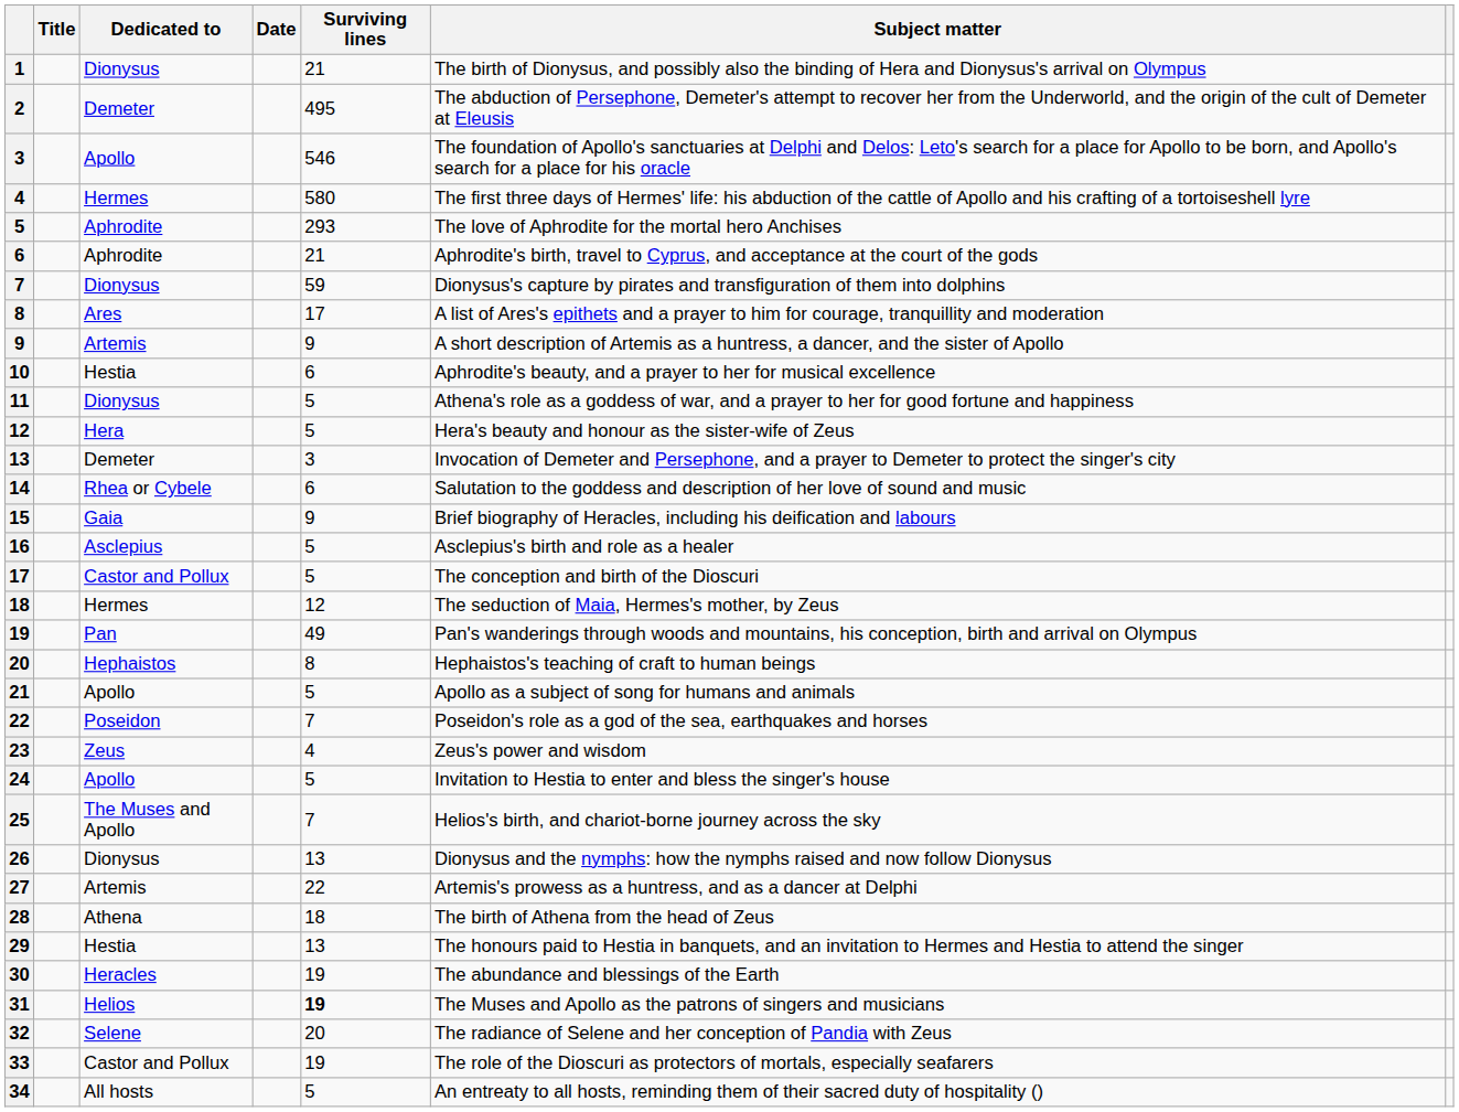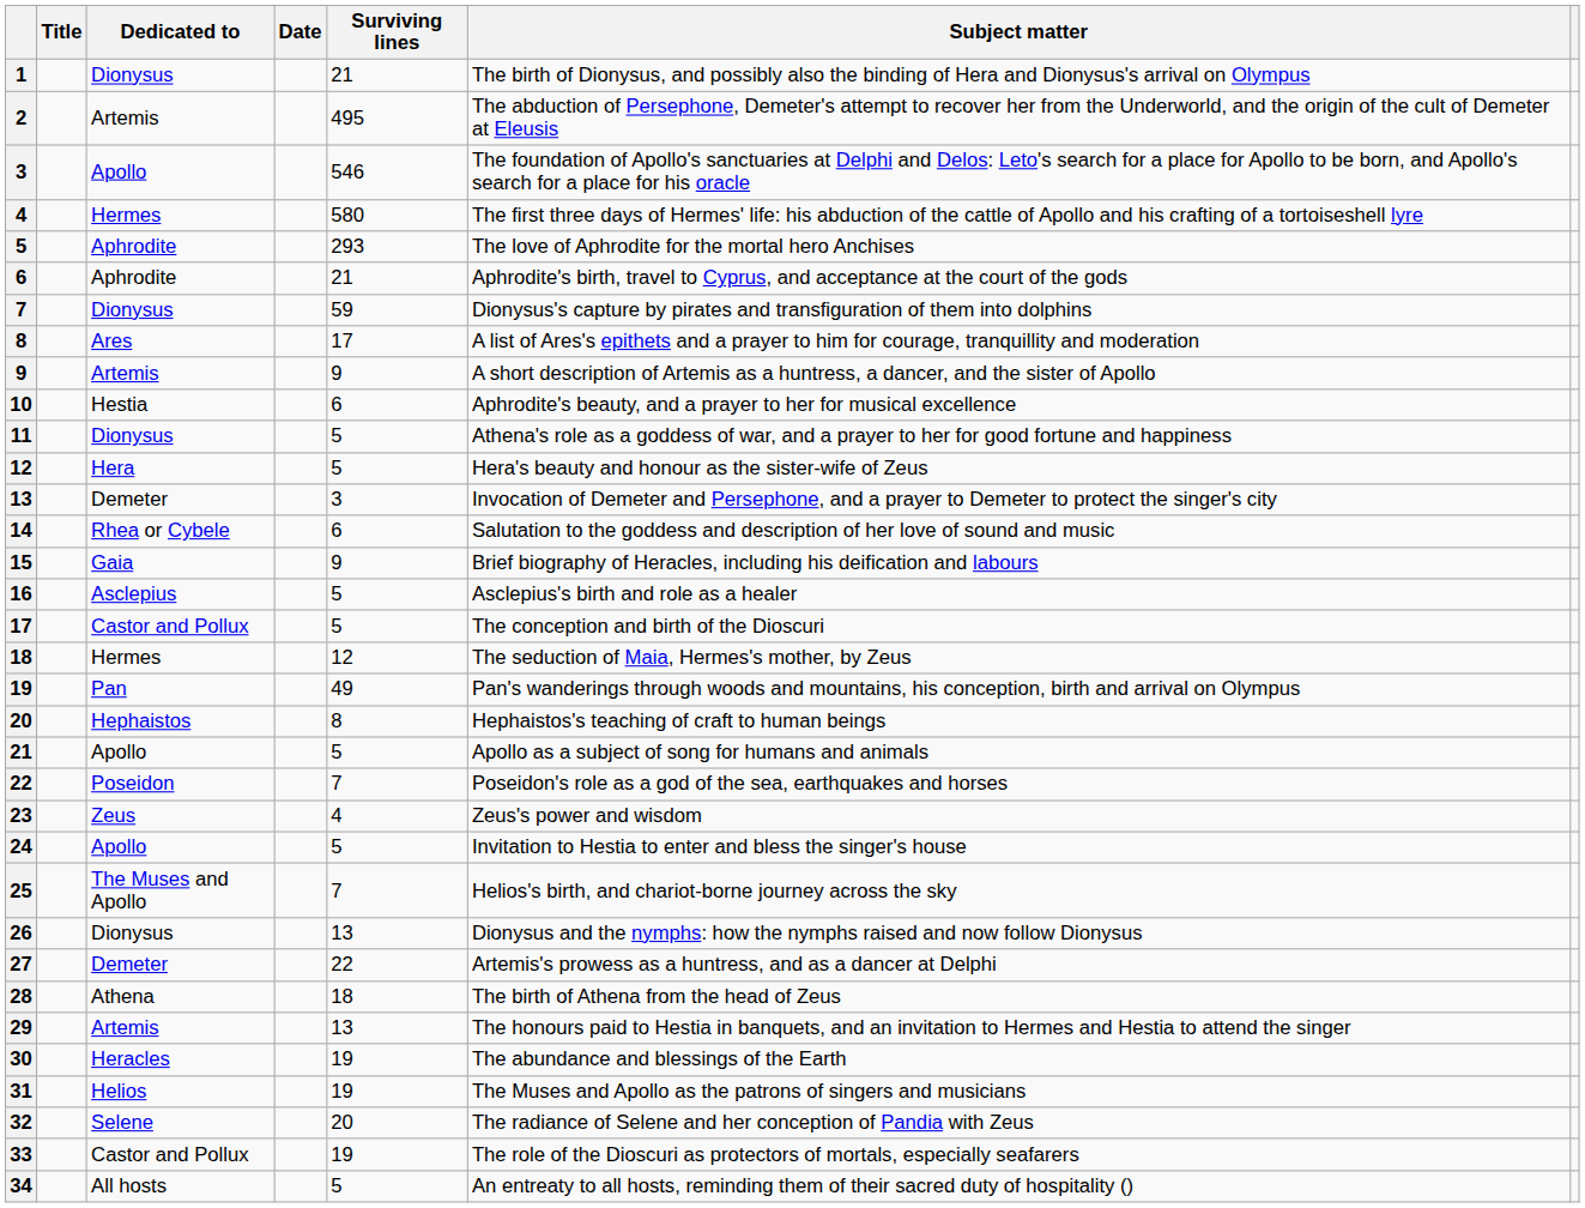2 | Dedicated to: Demeter -> Artemis
27 | Dedicated to: Artemis -> Demeter
29 | Dedicated to: Hestia -> Artemis
31 | Surviving lines: bold -> normal
